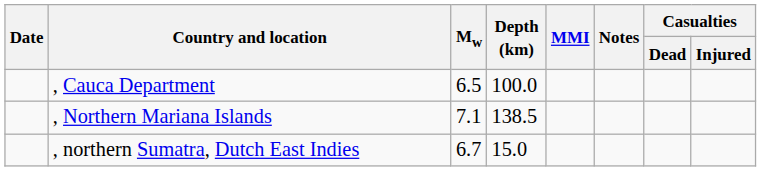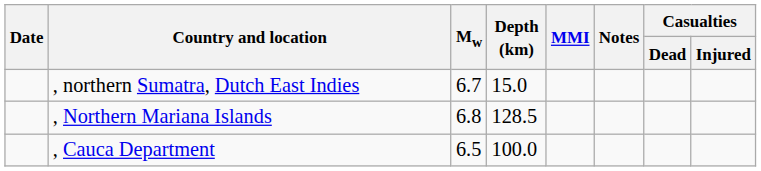rows swapped: , Cauca Department <-> , northern Sumatra, Dutch East Indies
, Northern Mariana Islands | Mw: 7.1 -> 6.8
, Northern Mariana Islands | Depth (km): 138.5 -> 128.5
